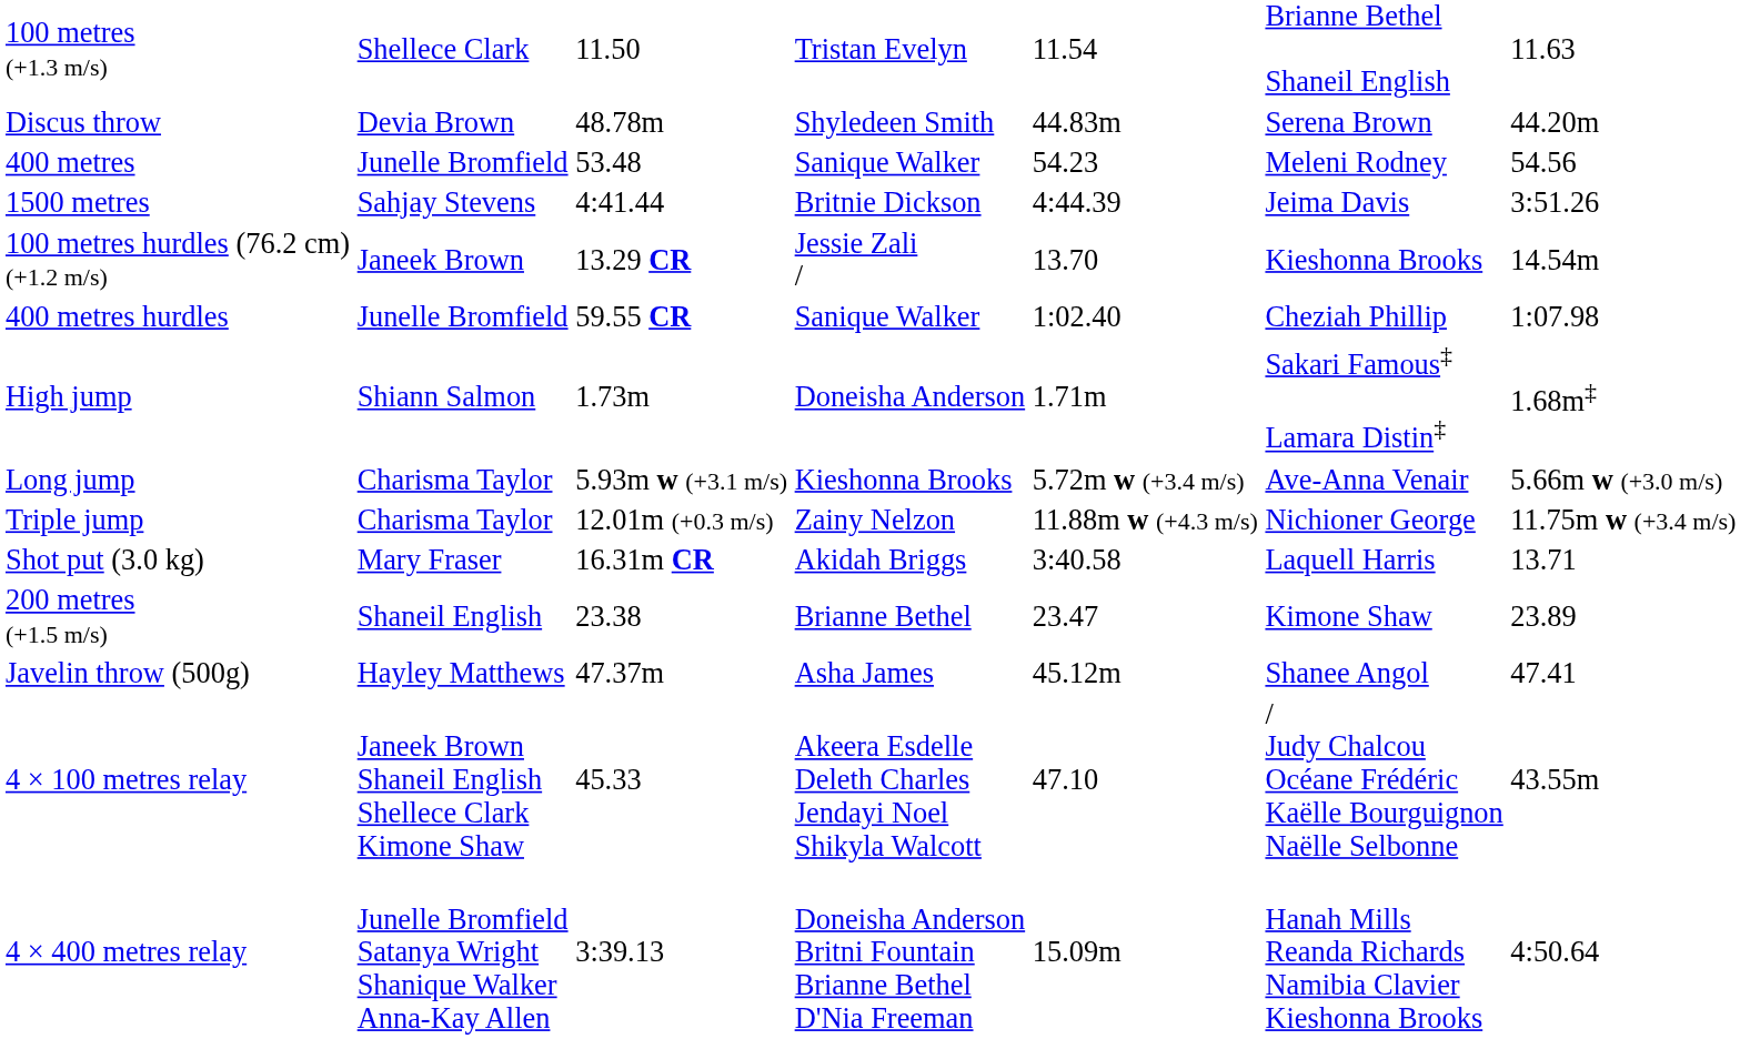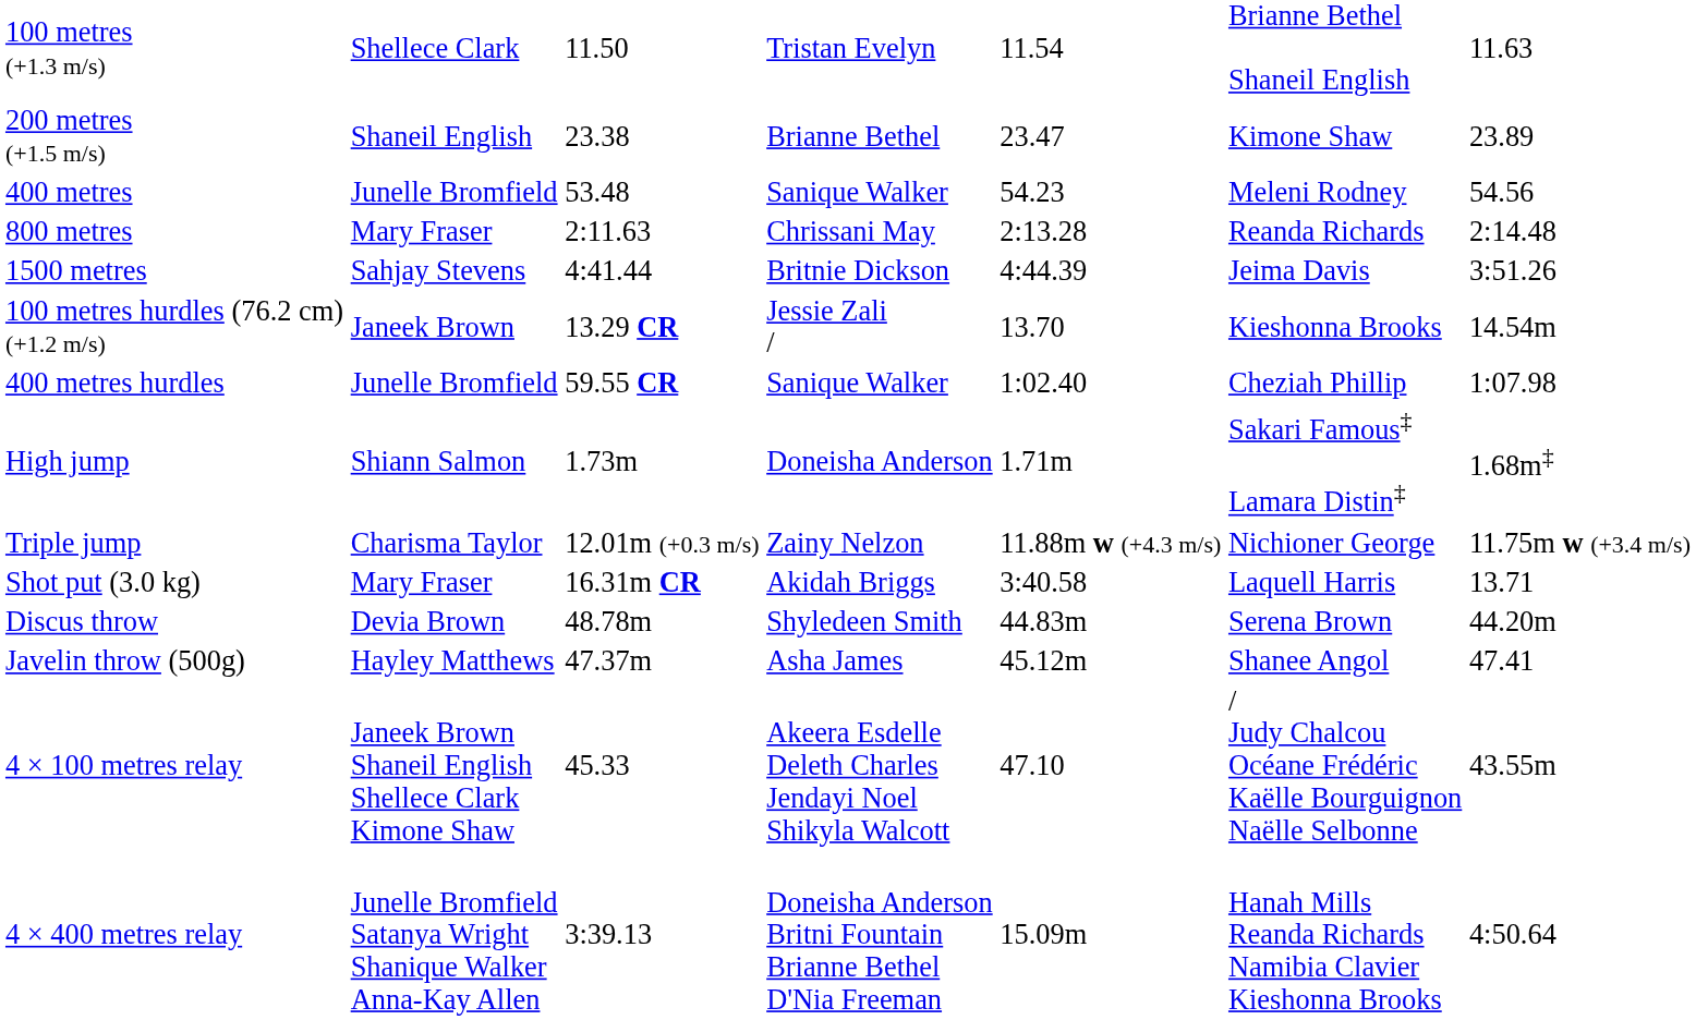rows swapped: 200 metres (+1.5 m/s) <-> Discus throw
+ row: 800 metres | Mary Fraser | 2:11.63 | Chrissani May | 2:13.28 | Reanda Richards | 2:14.48
- row: Long jump | Charisma Taylor | 5.93m w (+3.1 m/s) | Kieshonna Brooks | 5.72m w (+3.4 m/s) | Ave-Anna Venair | 5.66m w (+3.0 m/s)
